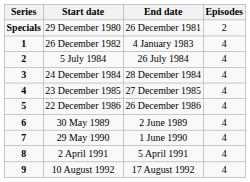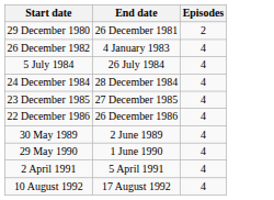- column: Series | Specials | 1 | 2 | 3 | 4 | 5 | 6 | 7 | 8 | 9
